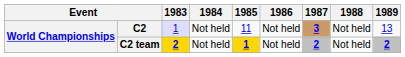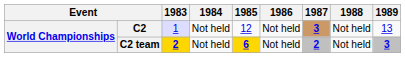C2 | 1985: 11 -> 12
C2 team | 1985: 1 -> 6
C2 team | 1989: 2 -> 3
